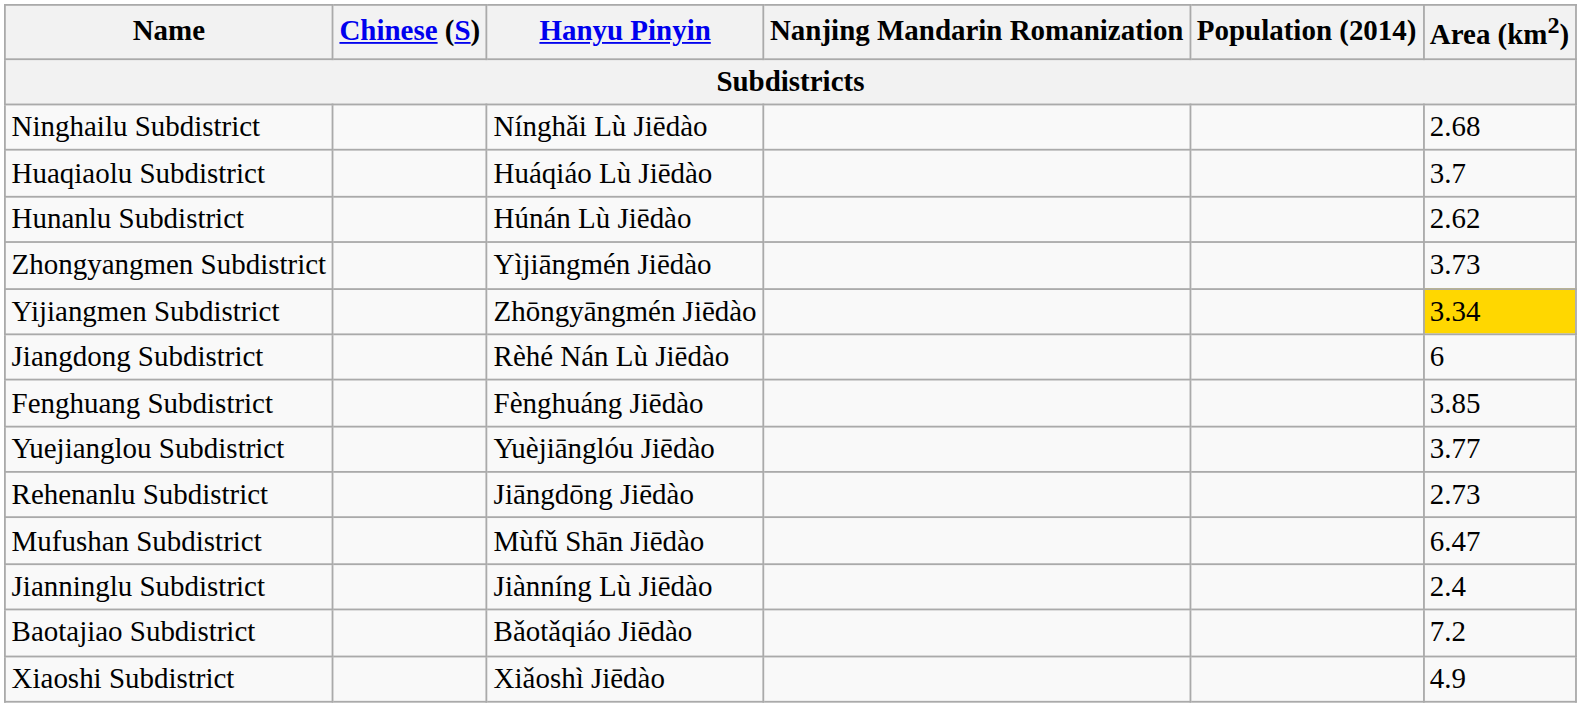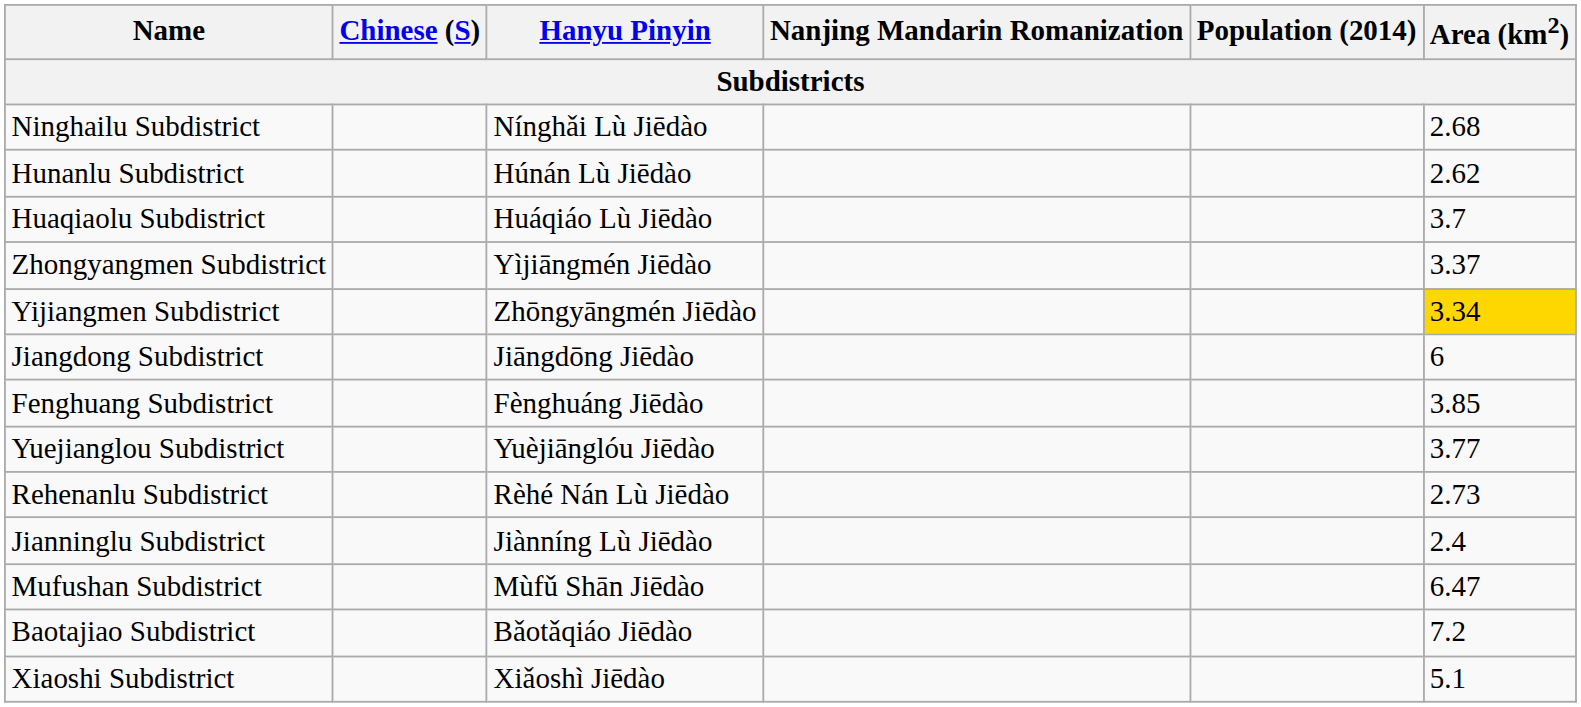rows swapped: Huaqiaolu Subdistrict <-> Hunanlu Subdistrict
Zhongyangmen Subdistrict | Area (km2): 3.73 -> 3.37
Jiangdong Subdistrict | Hanyu Pinyin: Rèhé Nán Lù Jiēdào -> Jiāngdōng Jiēdào
Rehenanlu Subdistrict | Hanyu Pinyin: Jiāngdōng Jiēdào -> Rèhé Nán Lù Jiēdào
rows swapped: Mufushan Subdistrict <-> Jianninglu Subdistrict
Xiaoshi Subdistrict | Area (km2): 4.9 -> 5.1
